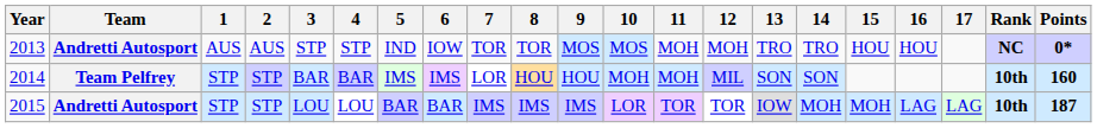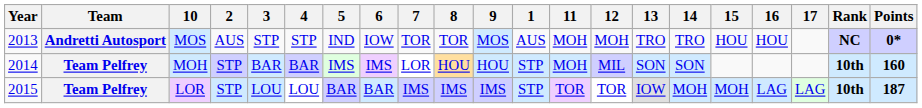columns swapped: 1 <-> 10
2015 | Team: Andretti Autosport -> Team Pelfrey
